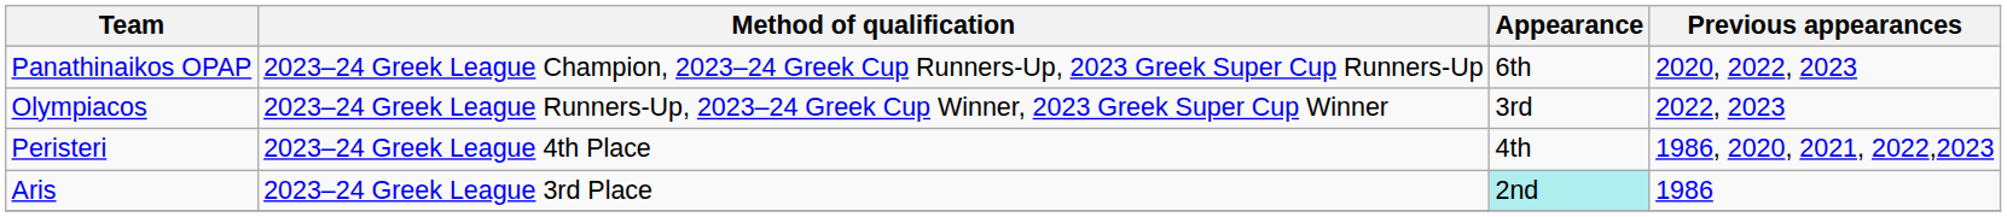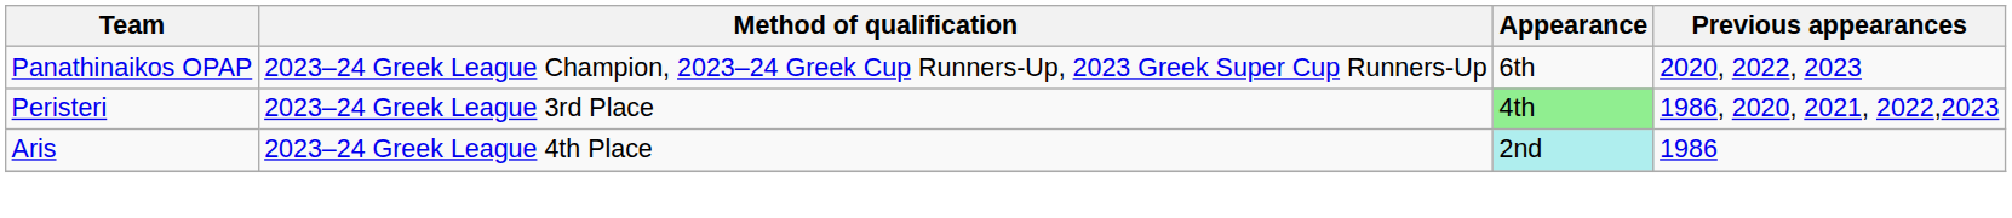- row: Olympiacos | 2023–24 Greek League Runners-Up, 2023–24 Greek Cup Winner, 2023 Greek Super Cup Winner | 3rd | 2022, 2023
Peristeri | Method of qualification: 2023–24 Greek League 4th Place -> 2023–24 Greek League 3rd Place
Peristeri | Appearance: no background -> lightgreen background
Aris | Method of qualification: 2023–24 Greek League 3rd Place -> 2023–24 Greek League 4th Place
